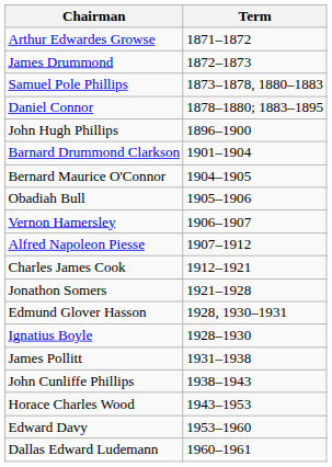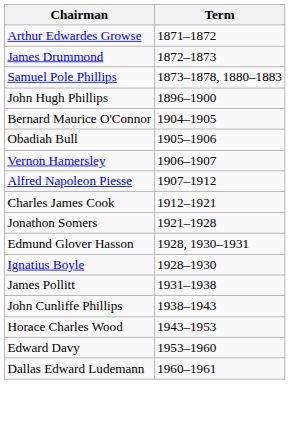- row: Daniel Connor | 1878–1880; 1883–1895
- row: Barnard Drummond Clarkson | 1901–1904
